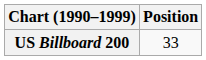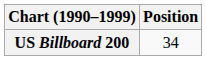US Billboard 200 | Position: 33 -> 34
